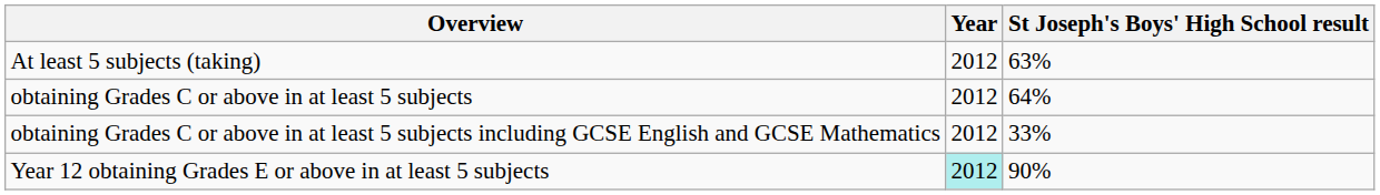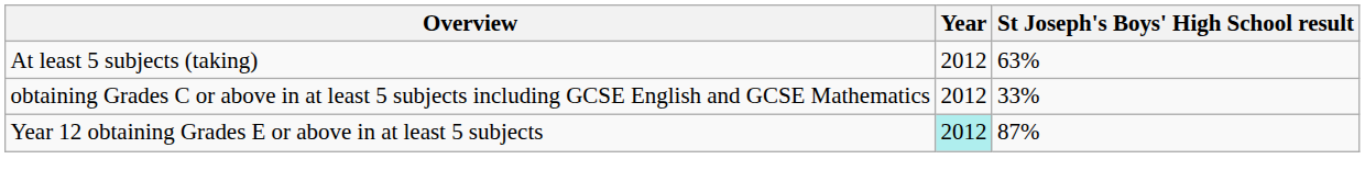- row: obtaining Grades C or above in at least 5 subjects | 2012 | 64%
Year 12 obtaining Grades E or above in at least 5 subjects | St Joseph's Boys' High School result: 90% -> 87%
